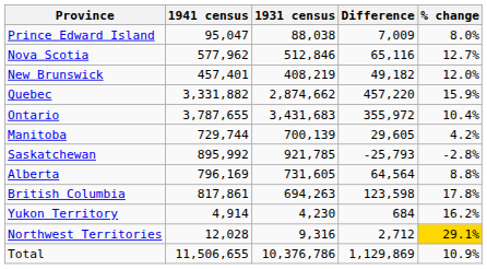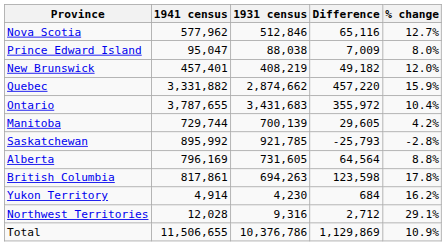rows swapped: Prince Edward Island <-> Nova Scotia
Northwest Territories | % change: gold background -> no background
